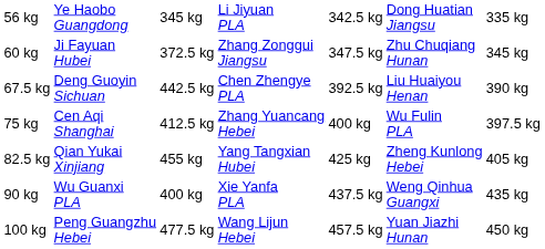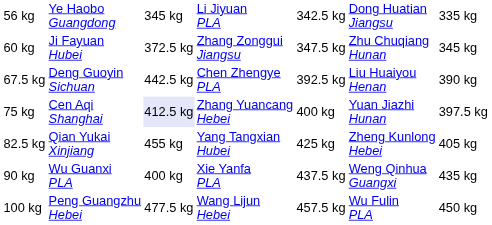75 kg | column 3: no background -> lavender background
75 kg | column 6: Wu Fulin PLA -> Yuan Jiazhi Hunan
100 kg | column 6: Yuan Jiazhi Hunan -> Wu Fulin PLA
